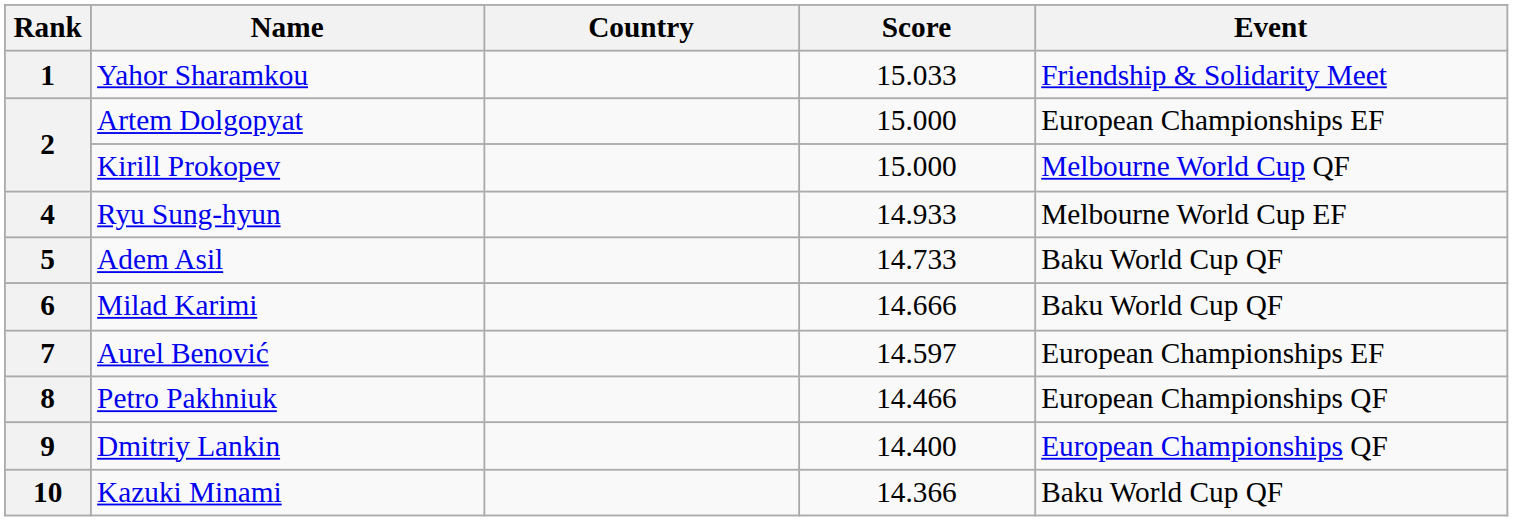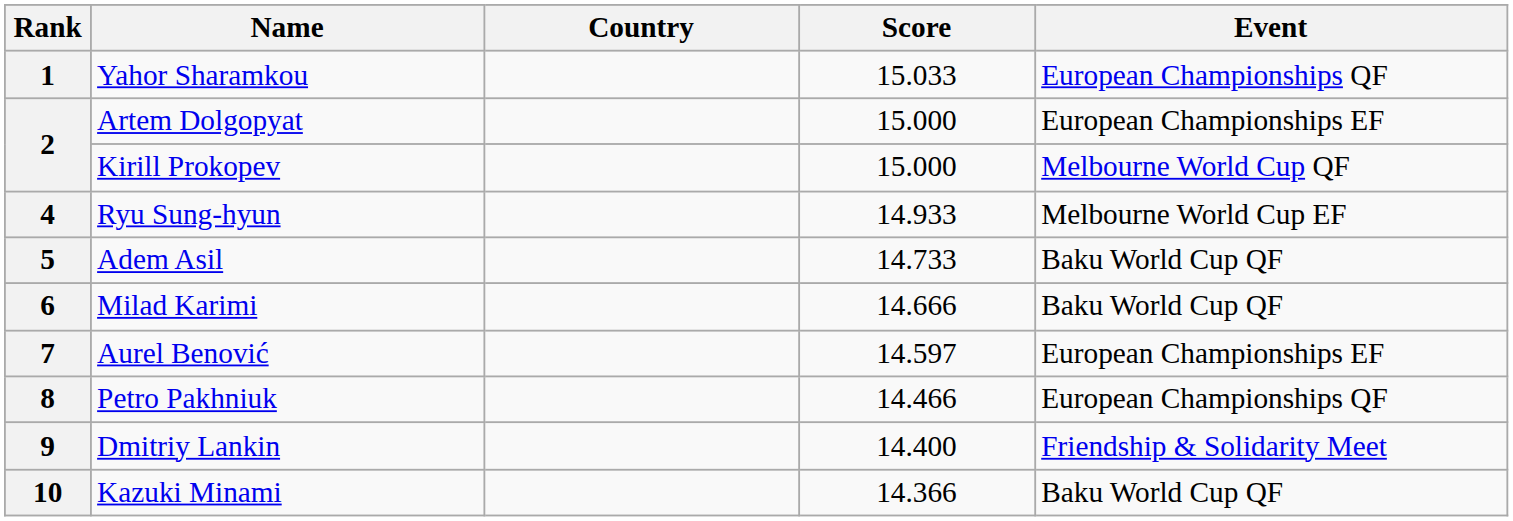1 | Event: Friendship & Solidarity Meet -> European Championships QF
9 | Event: European Championships QF -> Friendship & Solidarity Meet
